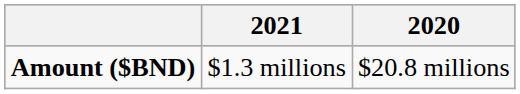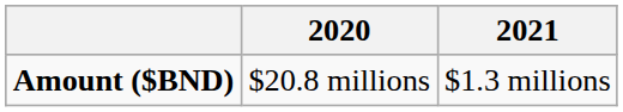columns swapped: 2020 <-> 2021
